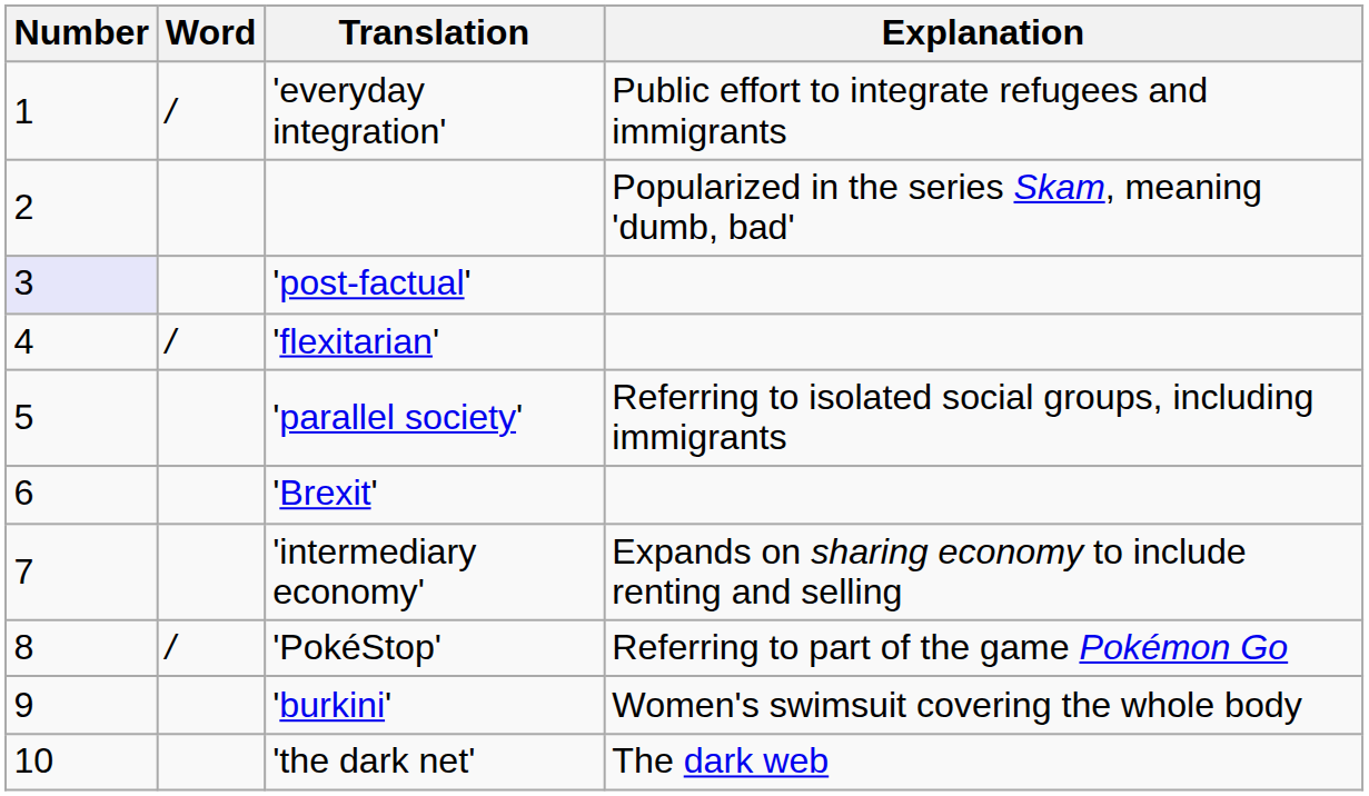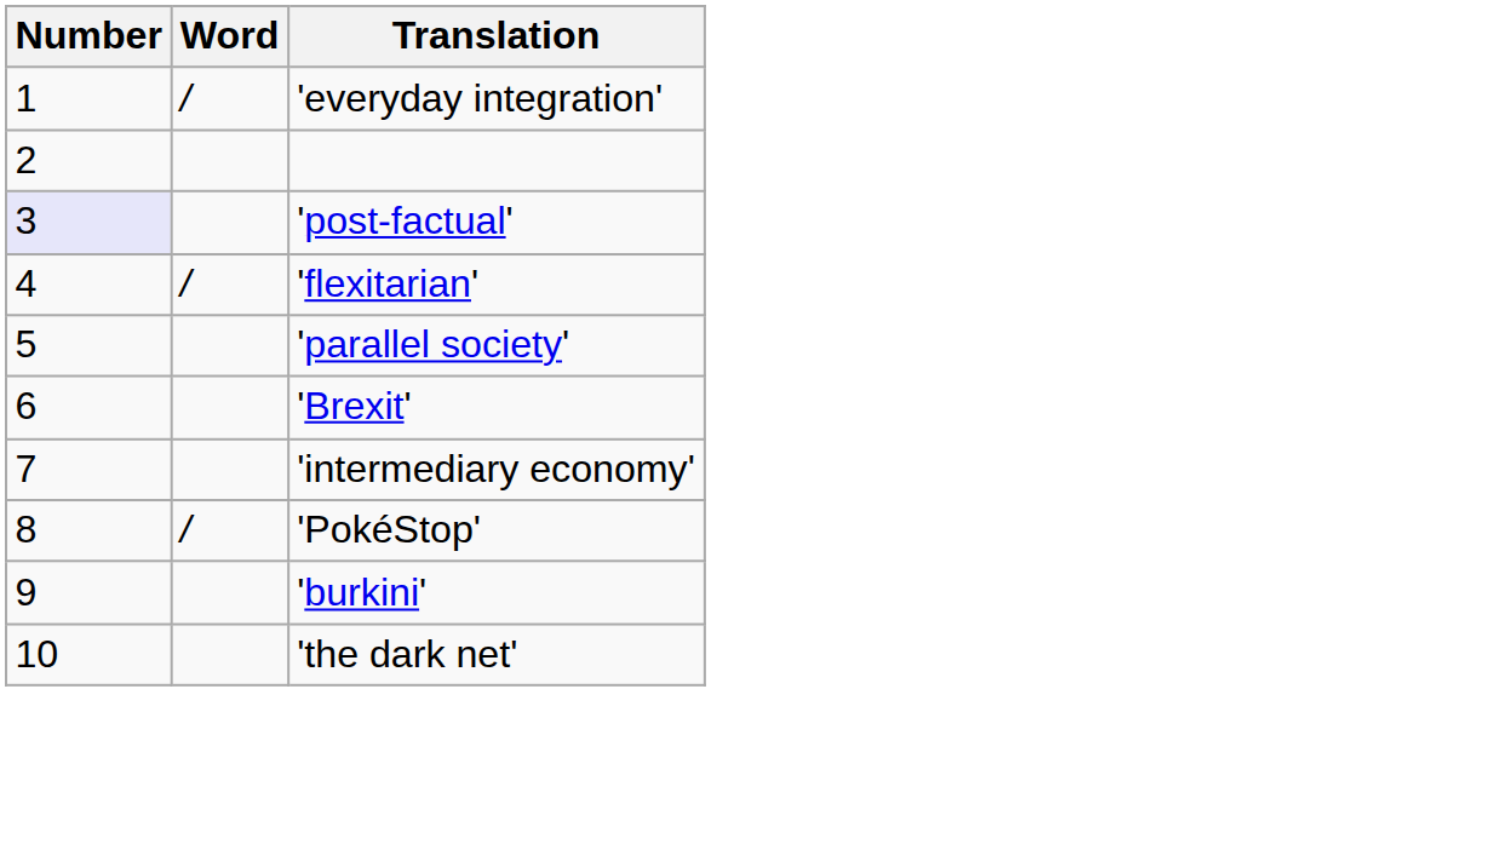- column: Explanation | Public effort to integrate refugees and immigrants | Popularized in the series Skam, meaning 'dumb, bad' | Referring to isolated social groups, including immigrants | Expands on sharing economy to include renting and selling | Referring to part of the game Pokémon Go | Women's swimsuit covering the whole body | The dark web
